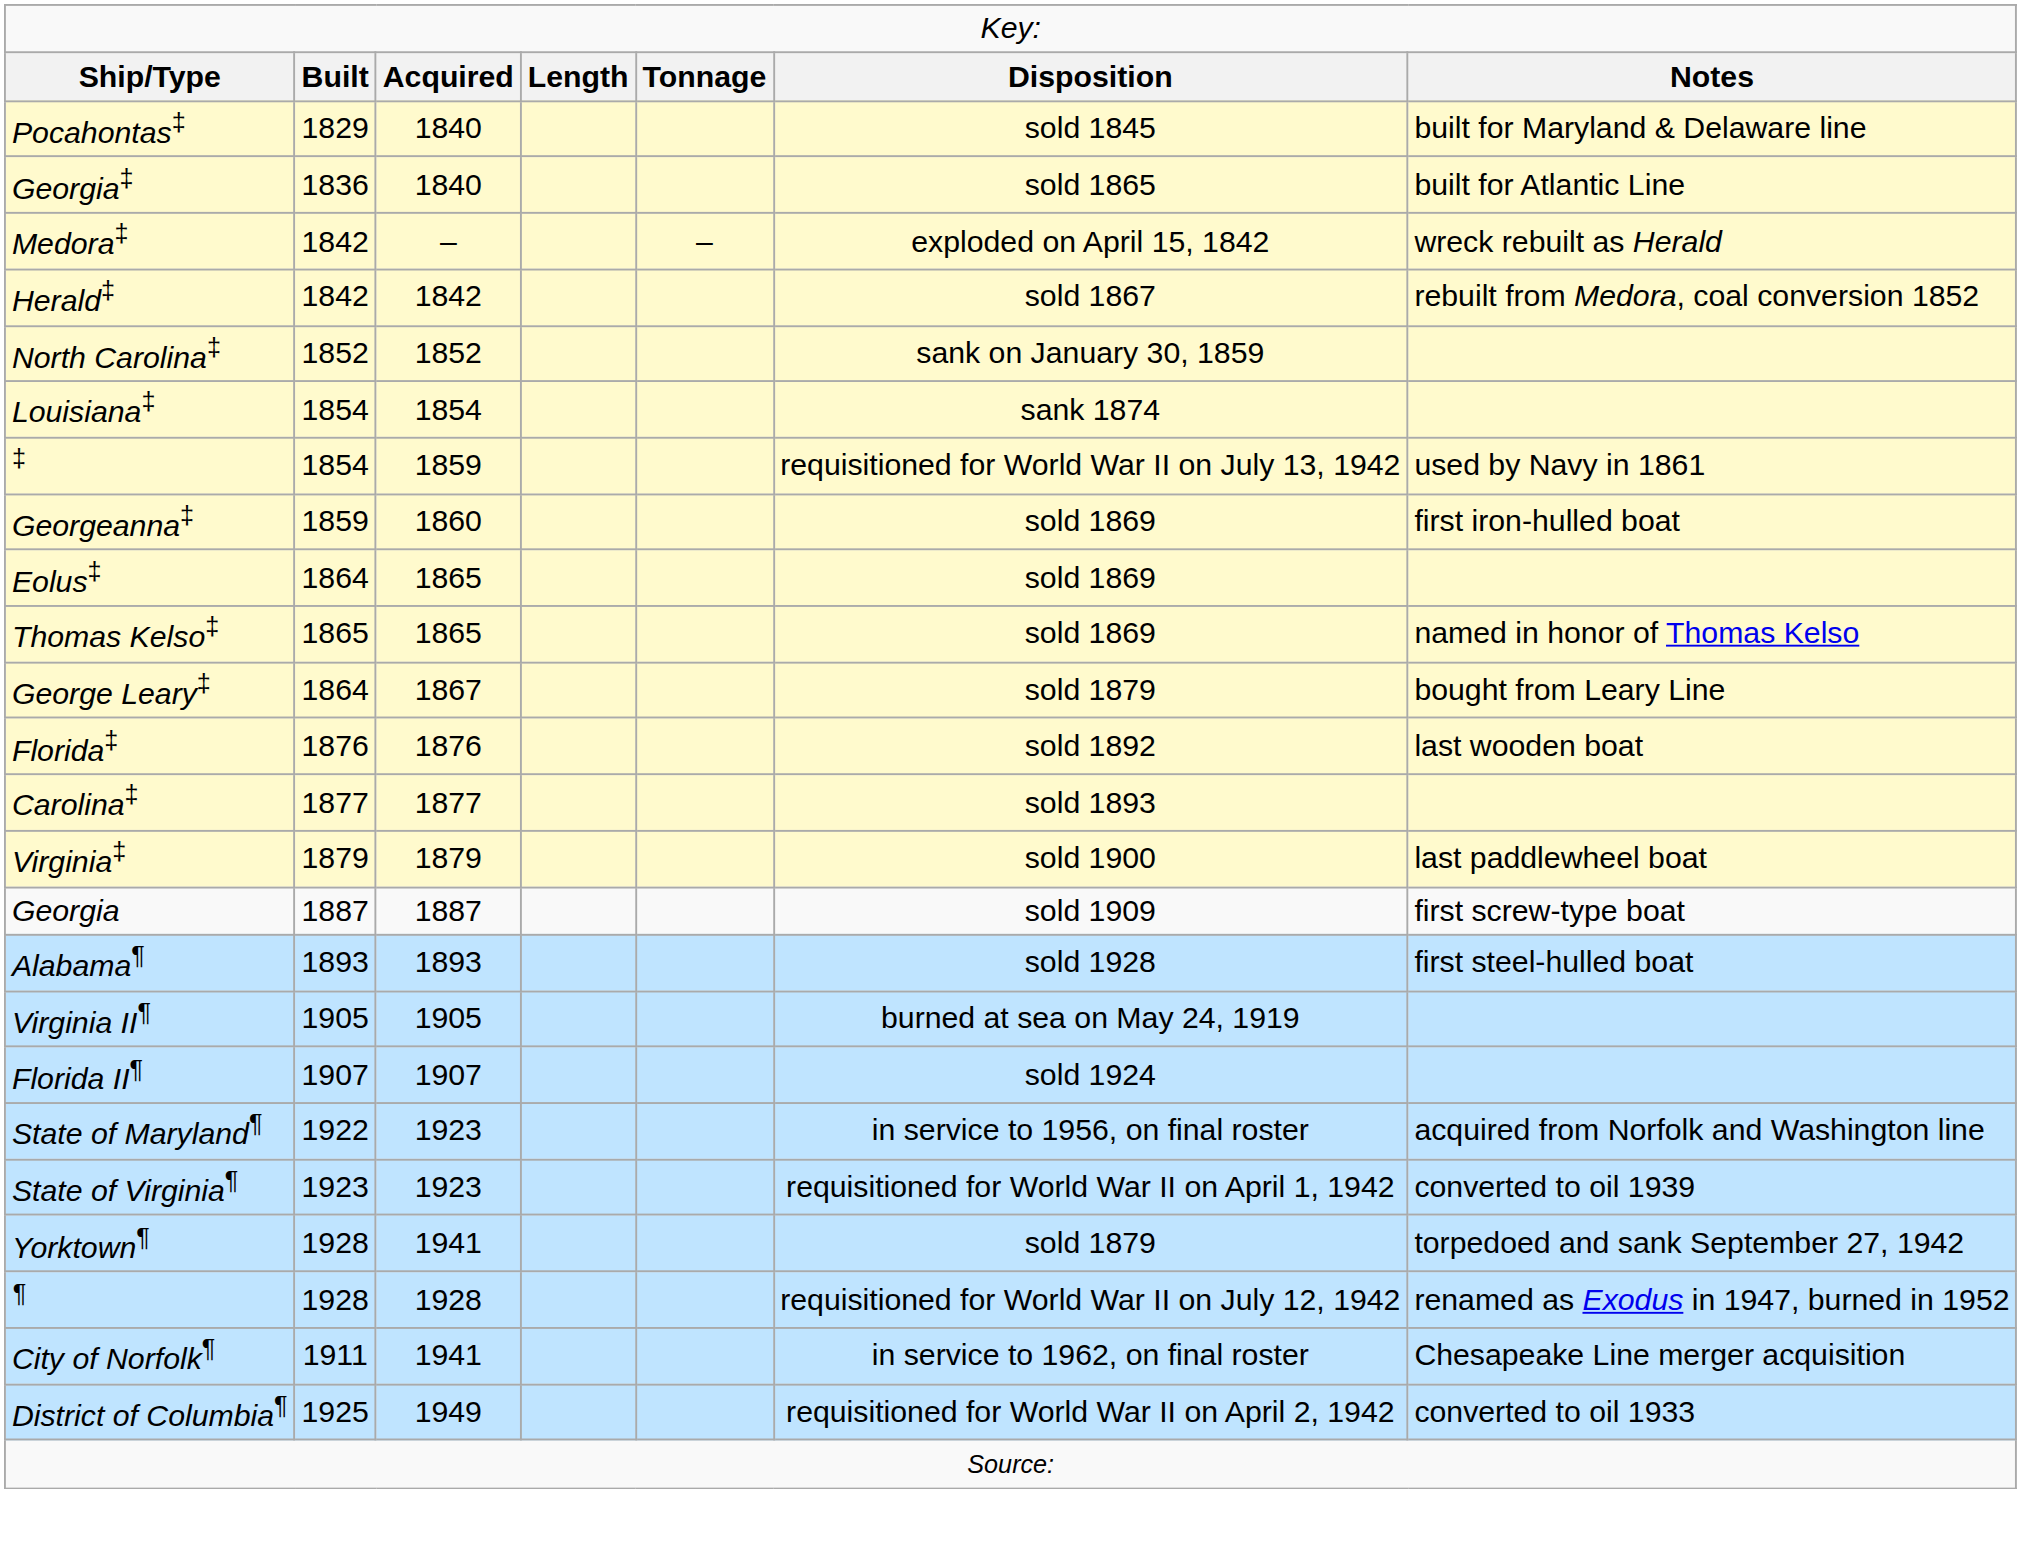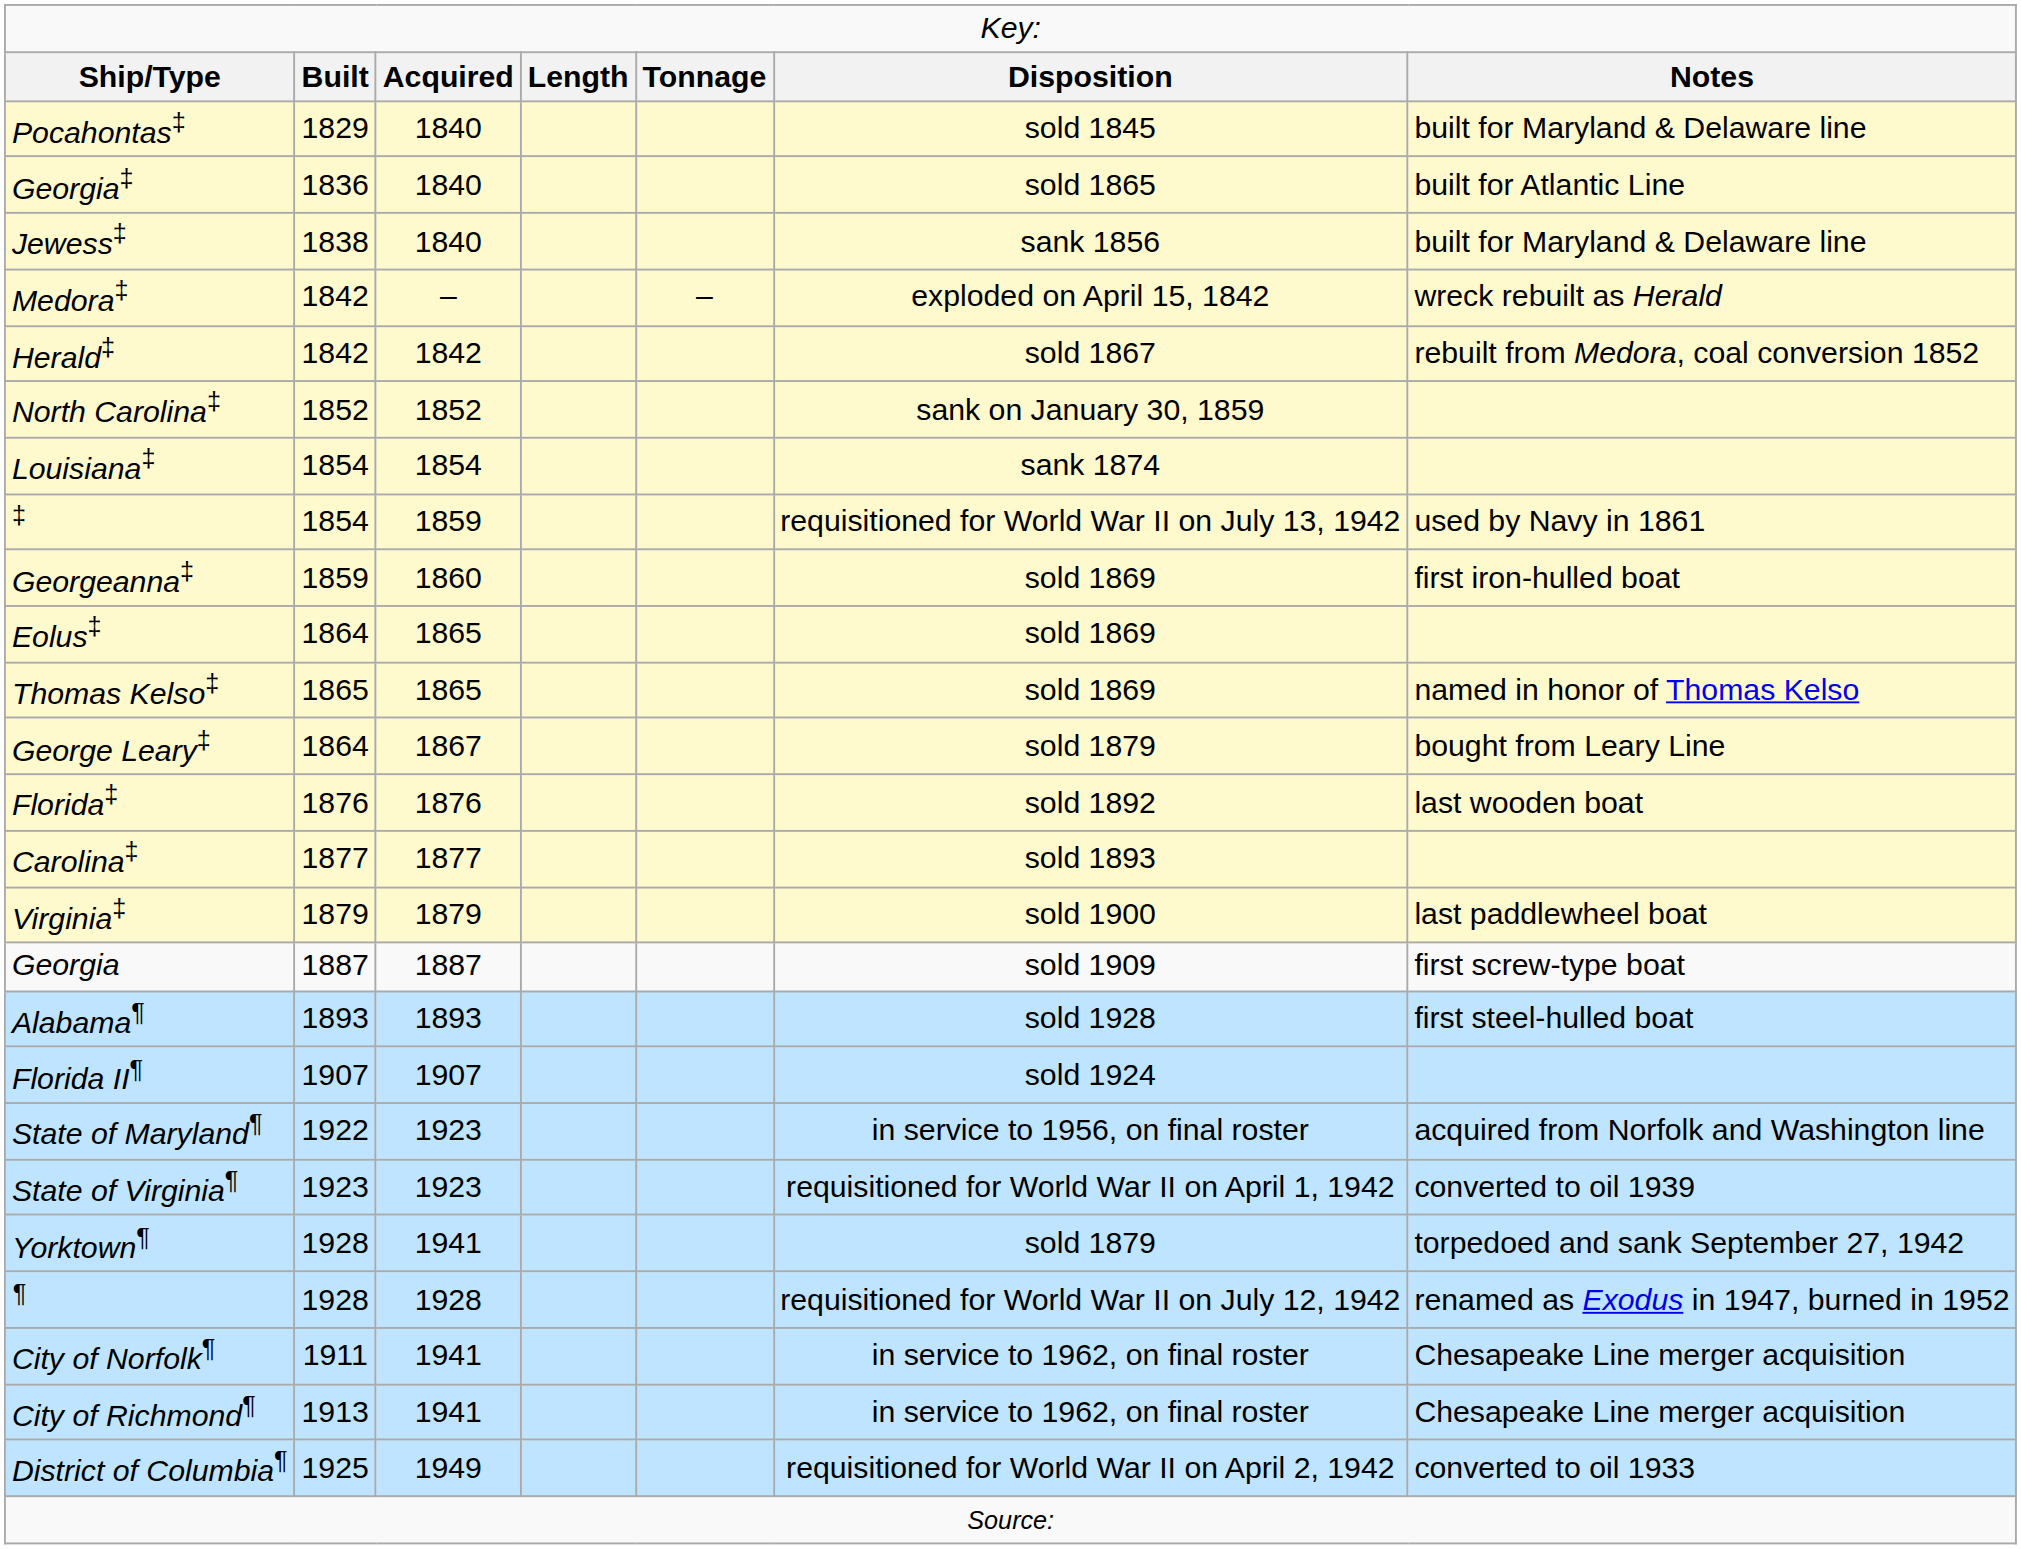+ row: Jewess‡ | 1838 | 1840 | sank 1856 | built for Maryland & Delaware line
- row: Virginia II¶ | 1905 | 1905 | burned at sea on May 24, 1919
+ row: City of Richmond¶ | 1913 | 1941 | in service to 1962, on final roster | Chesapeake Line merger acquisition
